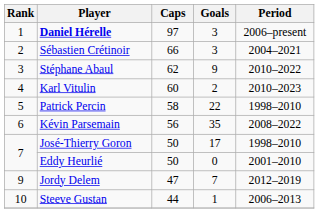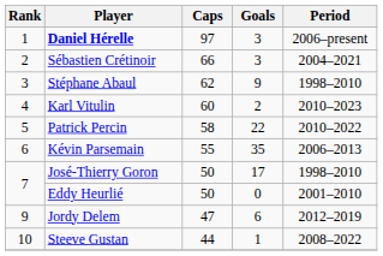Stéphane Abaul | Period: 2010–2022 -> 1998–2010
Patrick Percin | Period: 1998–2010 -> 2010–2022
Kévin Parsemain | Caps: 56 -> 55
Kévin Parsemain | Period: 2008–2022 -> 2006–2013
Jordy Delem | Goals: 7 -> 6
Steeve Gustan | Period: 2006–2013 -> 2008–2022
